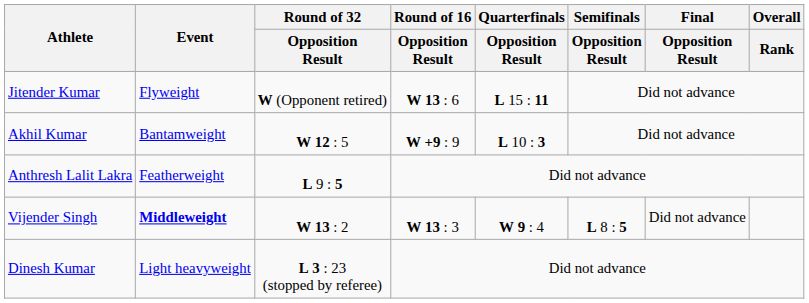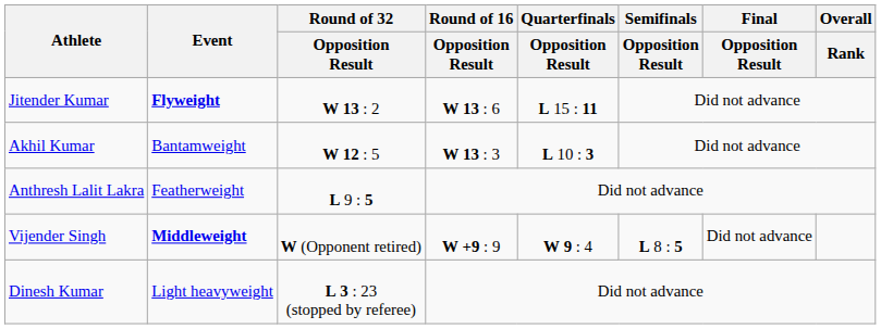Jitender Kumar | Event: normal -> bold
Jitender Kumar | Round of 32 / Opposition Result: W (Opponent retired) -> W 13 : 2
Akhil Kumar | Round of 16 / Opposition Result: W +9 : 9 -> W 13 : 3
Vijender Singh | Round of 32 / Opposition Result: W 13 : 2 -> W (Opponent retired)
Vijender Singh | Round of 16 / Opposition Result: W 13 : 3 -> W +9 : 9
